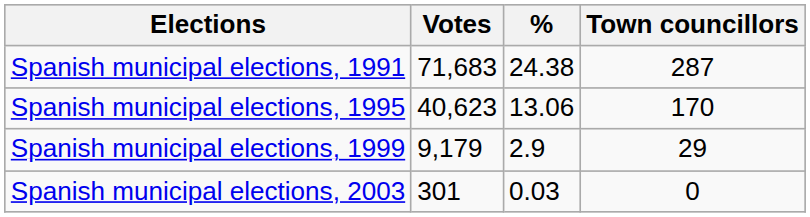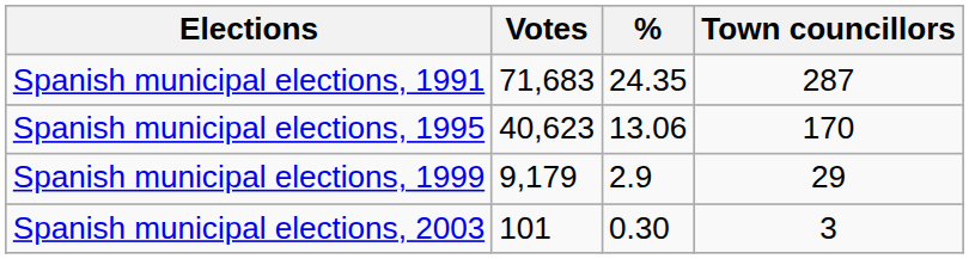Spanish municipal elections, 1991 | %: 24.38 -> 24.35
Spanish municipal elections, 2003 | Votes: 301 -> 101
Spanish municipal elections, 2003 | %: 0.03 -> 0.30
Spanish municipal elections, 2003 | Town councillors: 0 -> 3
